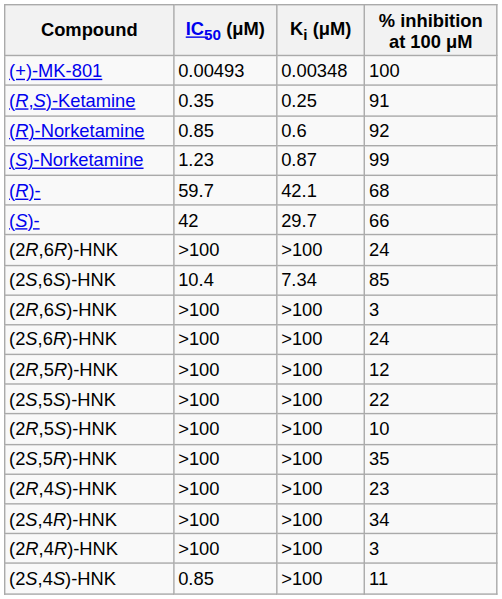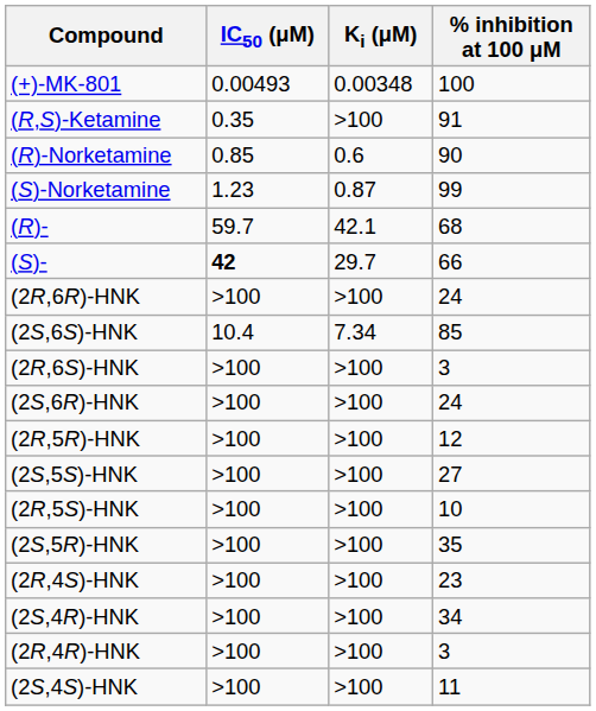(R,S)-Ketamine | Ki (μM): 0.25 -> >100
(R)-Norketamine | % inhibition at 100 μM: 92 -> 90
(S)- | IC50 (μM): normal -> bold
(2S,5S)-HNK | % inhibition at 100 μM: 22 -> 27
(2S,4S)-HNK | IC50 (μM): 0.85 -> >100
